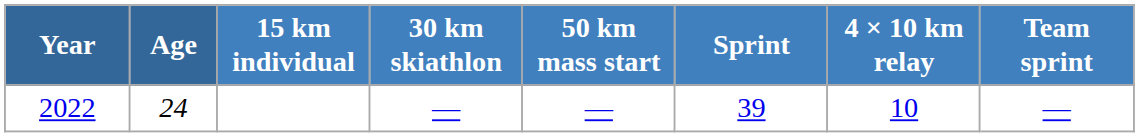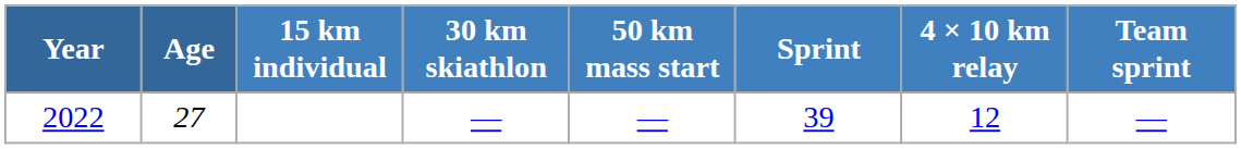2022 | Age: 24 -> 27
2022 | 4 × 10 km relay: 10 -> 12
